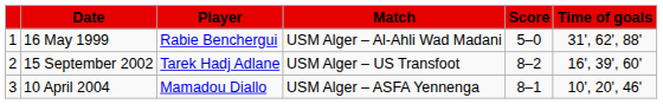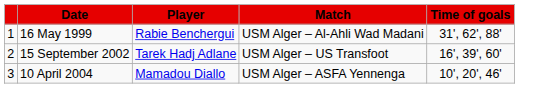- column: Score | 5–0 | 8–2 | 8–1
